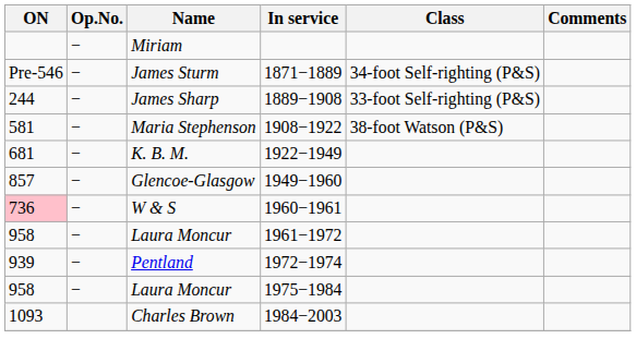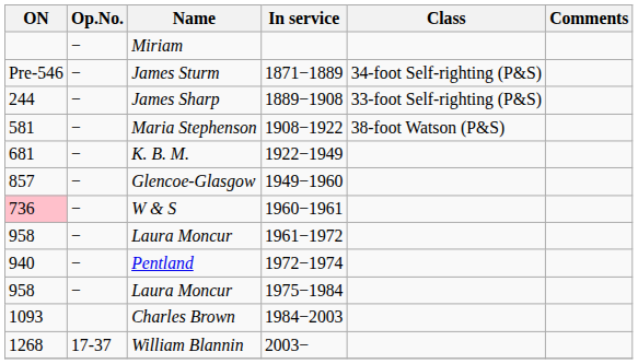Pentland | ON: 939 -> 940
+ row: 1268 | 17-37 | William Blannin | 2003−
